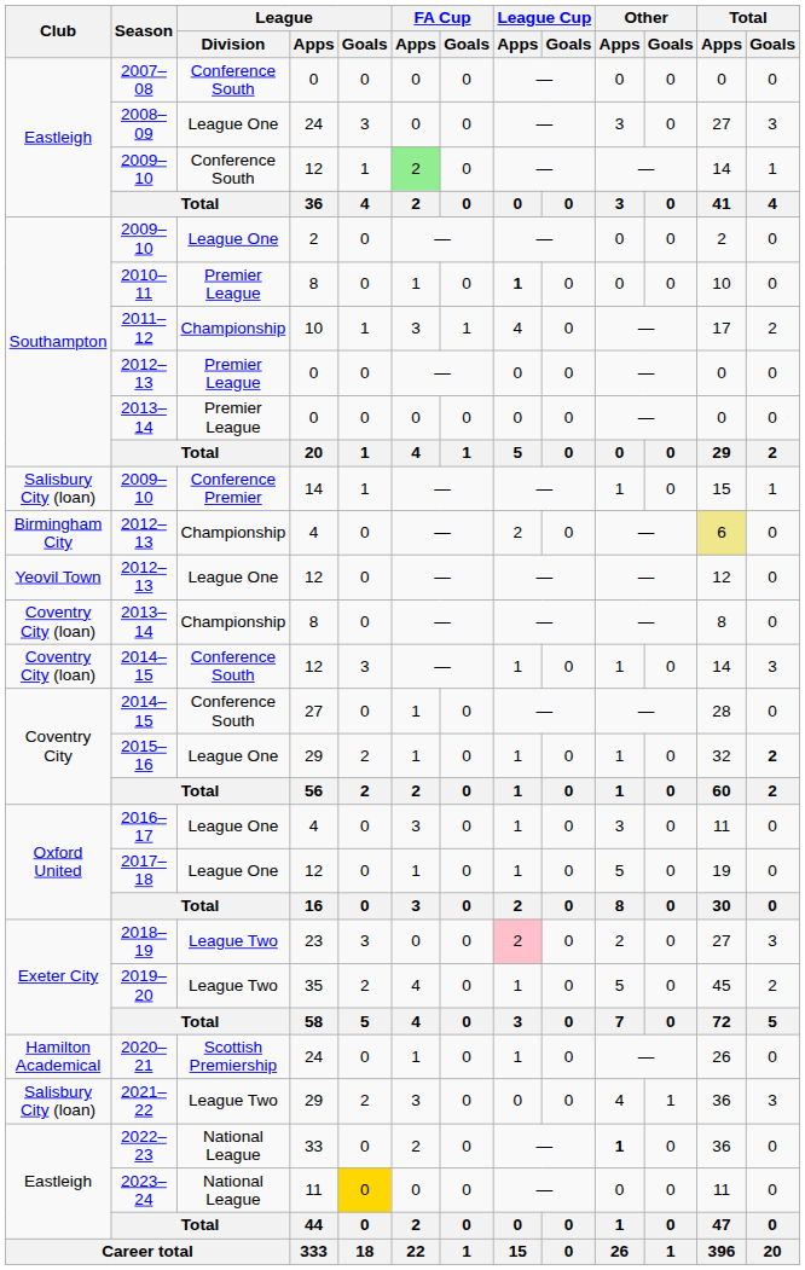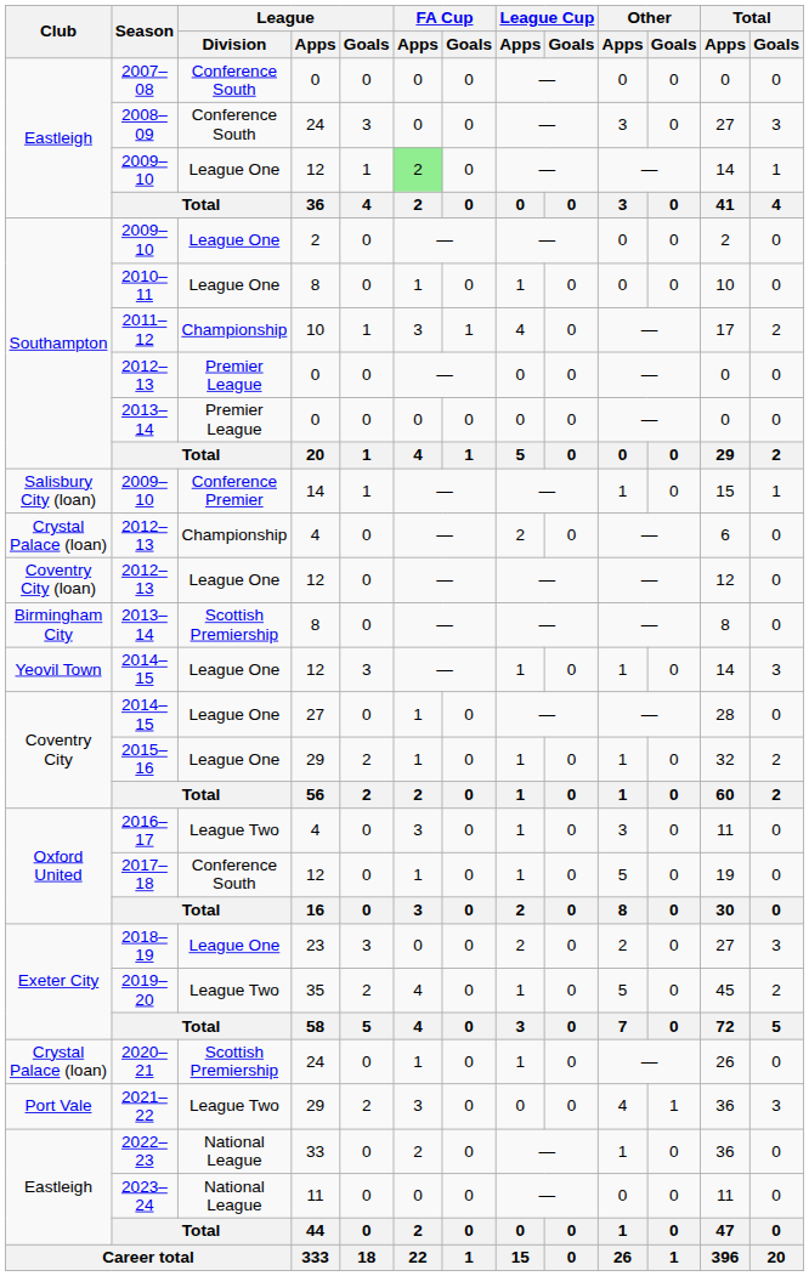2008–09 | League / Division: League One -> Conference South
2009–10 / 12 | League / Division: Conference South -> League One
2010–11 | League / Division: Premier League -> League One
2010–11 | League Cup / Apps: bold -> normal
2012–13 / 4 | Club: Birmingham City -> Crystal Palace (loan)
2012–13 / 4 | Total / Apps: khaki background -> no background
2012–13 / 12 | Club: Yeovil Town -> Coventry City (loan)
2013–14 / 8 | Club: Coventry City (loan) -> Birmingham City
2013–14 / 8 | League / Division: Championship -> Scottish Premiership
2014–15 / 12 | Club: Coventry City (loan) -> Yeovil Town
2014–15 / 12 | League / Division: Conference South -> League One
2014–15 / 27 | League / Division: Conference South -> League One
2015–16 | Total / Goals: bold -> normal
2016–17 | League / Division: League One -> League Two
2017–18 | League / Division: League One -> Conference South
2018–19 | League / Division: League Two -> League One
2018–19 | League Cup / Apps: pink background -> no background
2020–21 | Club: Hamilton Academical -> Crystal Palace (loan)
2021–22 | Club: Salisbury City (loan) -> Port Vale
2022–23 | Other / Apps: bold -> normal
2023–24 | League / Goals: gold background -> no background
